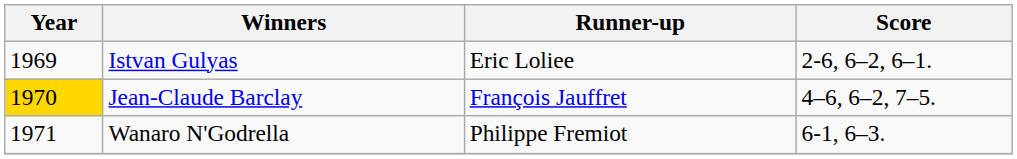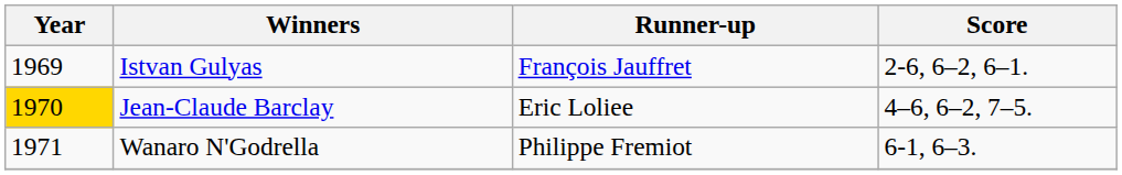Istvan Gulyas | Runner-up: Eric Loliee -> François Jauffret
Jean-Claude Barclay | Runner-up: François Jauffret -> Eric Loliee
